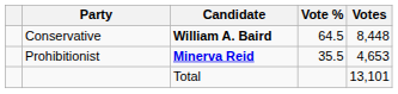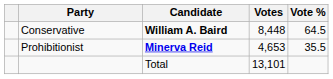columns swapped: Votes <-> Vote %
